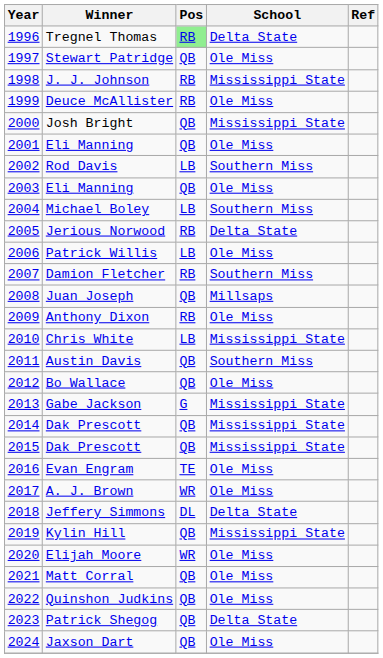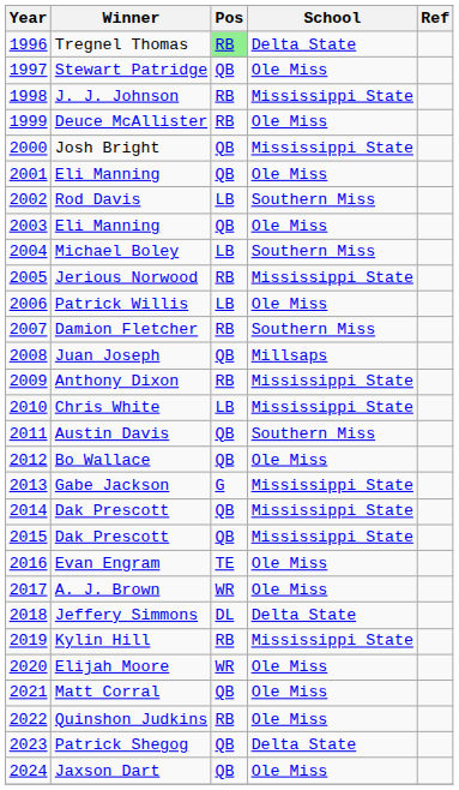Jerious Norwood | School: Delta State -> Mississippi State
Anthony Dixon | School: Ole Miss -> Mississippi State
Kylin Hill | Pos: QB -> RB
Quinshon Judkins | Pos: QB -> RB
